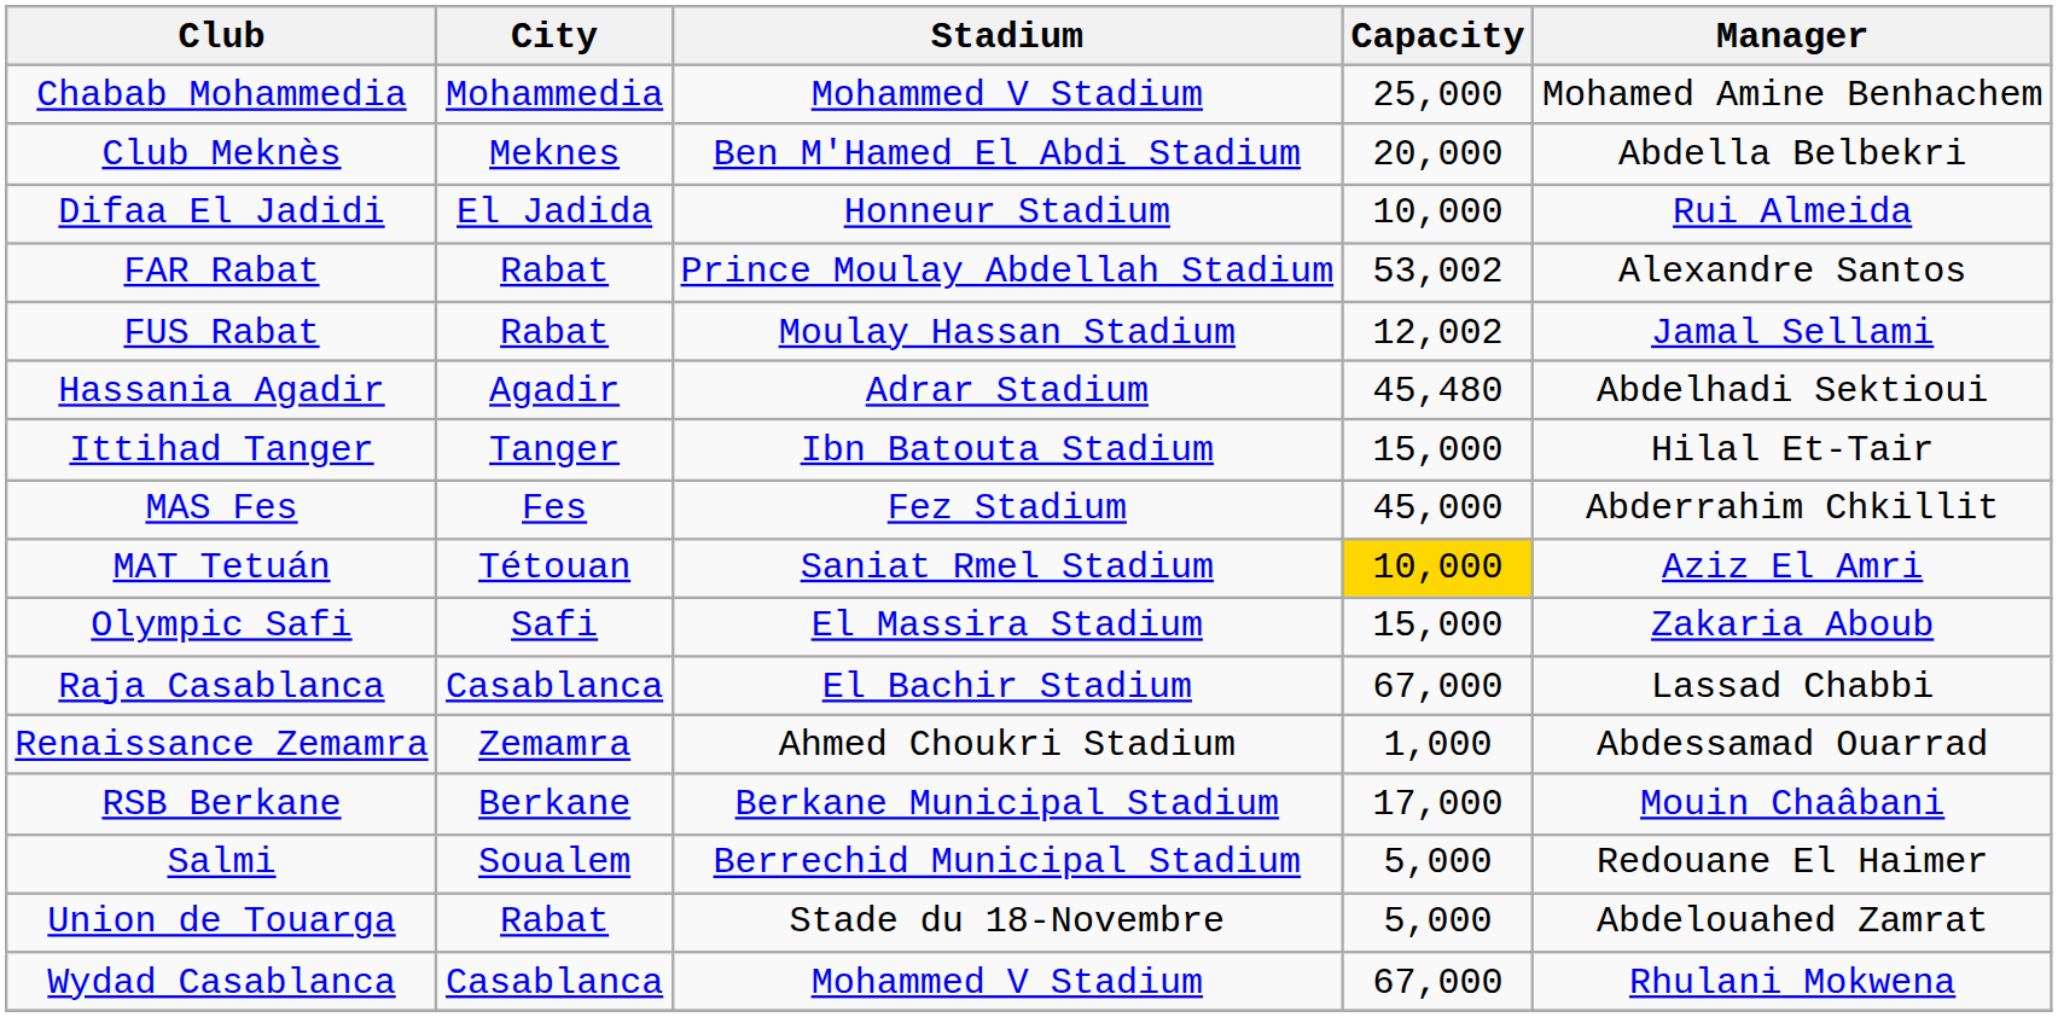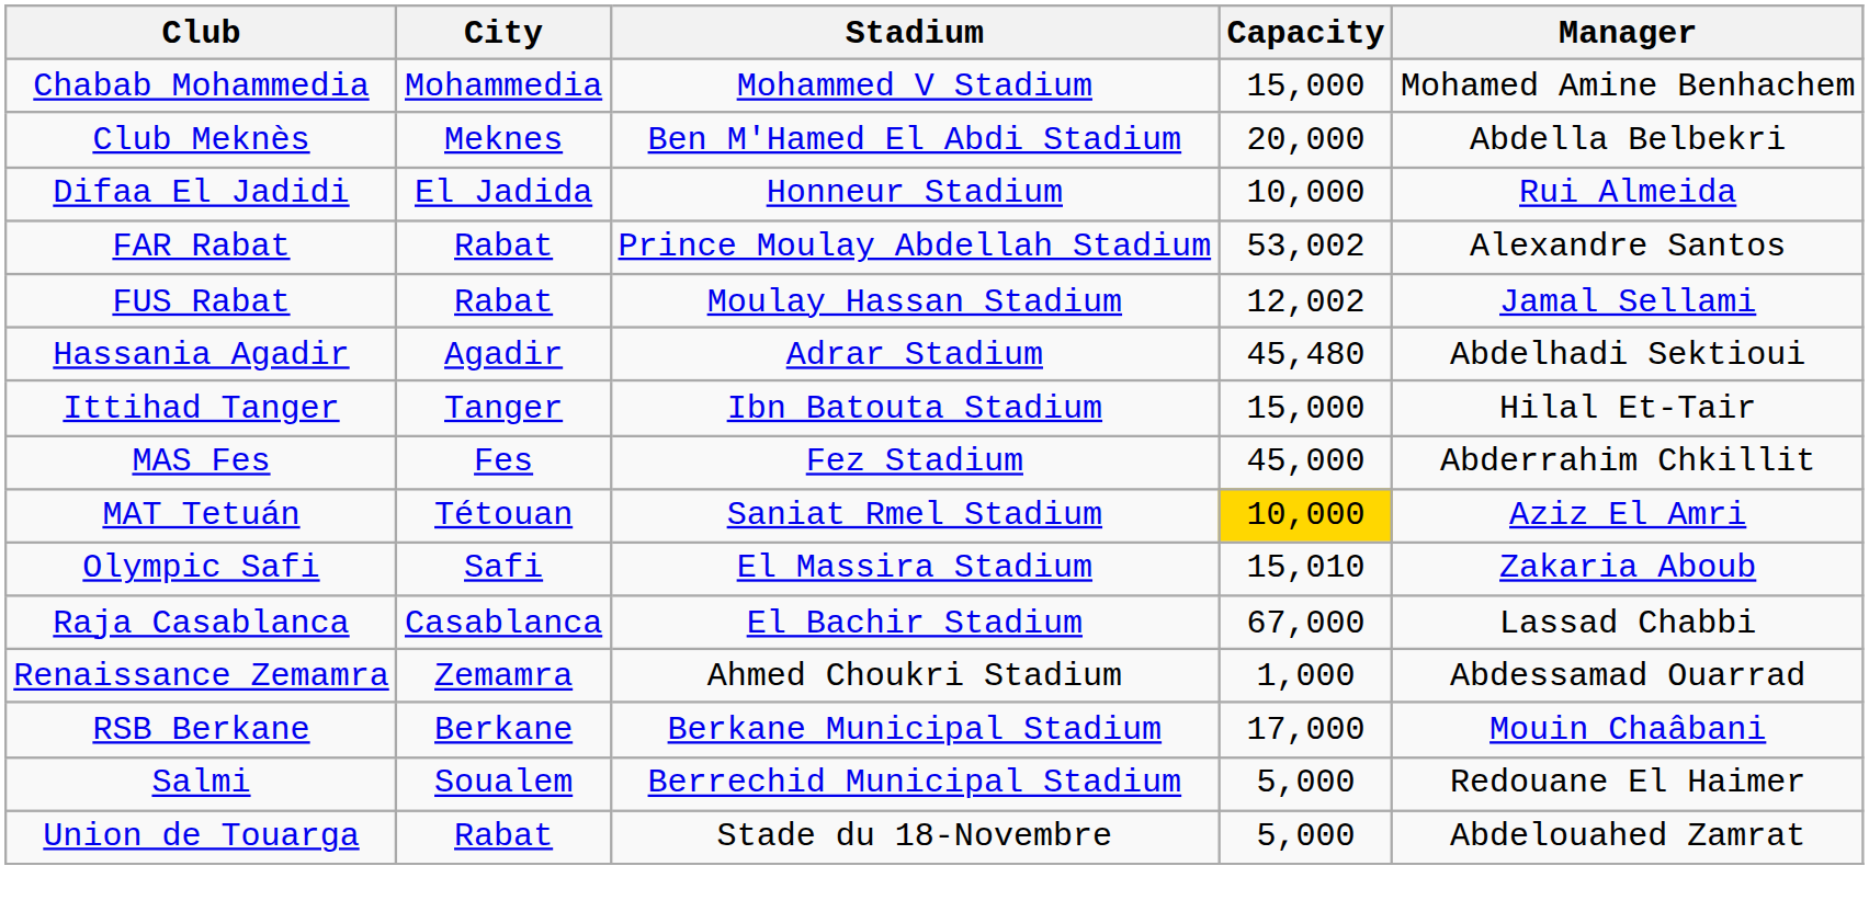Chabab Mohammedia | Capacity: 25,000 -> 15,000
Olympic Safi | Capacity: 15,000 -> 15,010
- row: Wydad Casablanca | Casablanca | Mohammed V Stadium | 67,000 | Rhulani Mokwena
